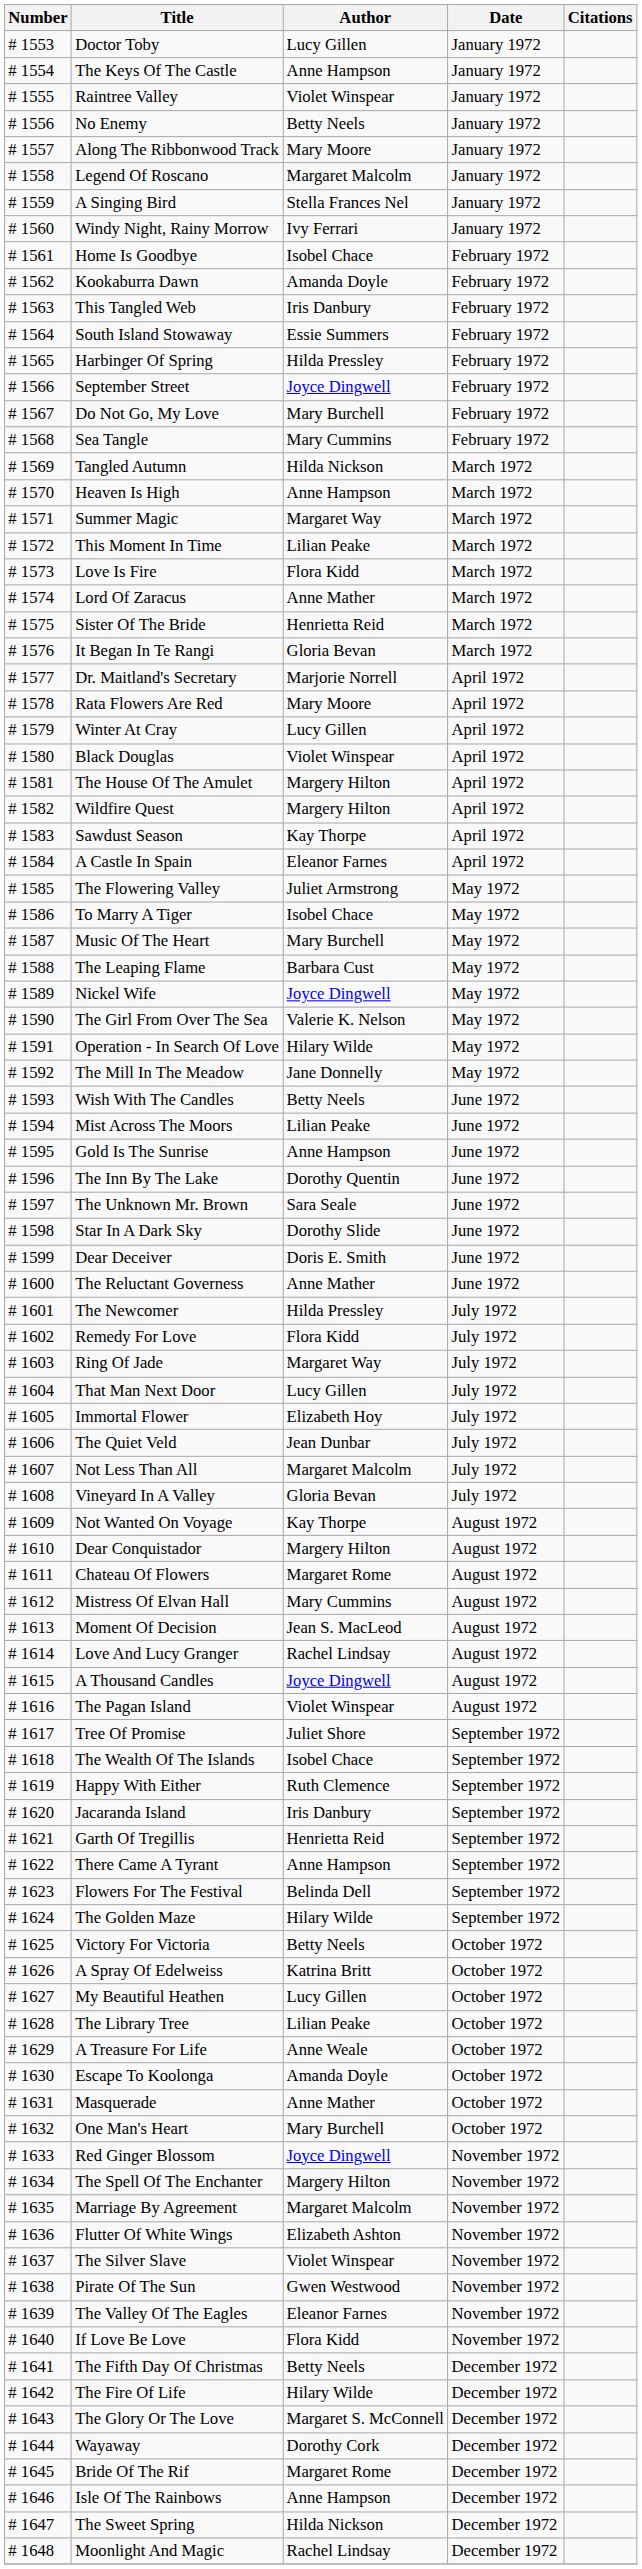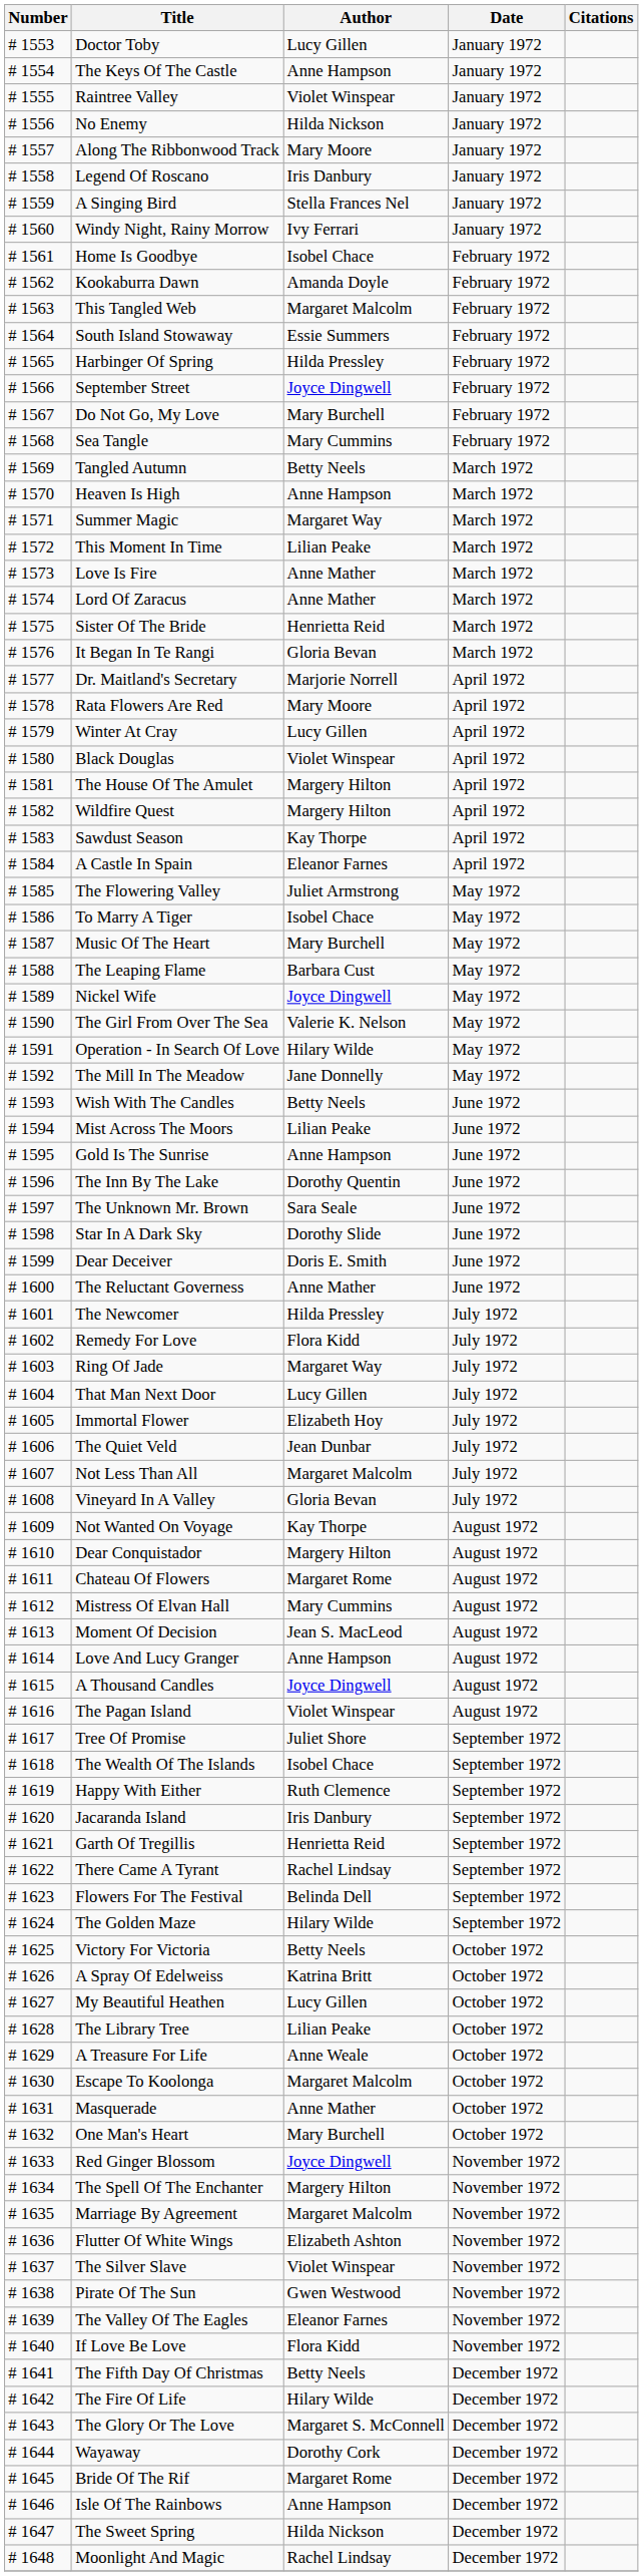No Enemy | Author: Betty Neels -> Hilda Nickson
Legend Of Roscano | Author: Margaret Malcolm -> Iris Danbury
This Tangled Web | Author: Iris Danbury -> Margaret Malcolm
Tangled Autumn | Author: Hilda Nickson -> Betty Neels
Love Is Fire | Author: Flora Kidd -> Anne Mather
Love And Lucy Granger | Author: Rachel Lindsay -> Anne Hampson
There Came A Tyrant | Author: Anne Hampson -> Rachel Lindsay
Escape To Koolonga | Author: Amanda Doyle -> Margaret Malcolm
